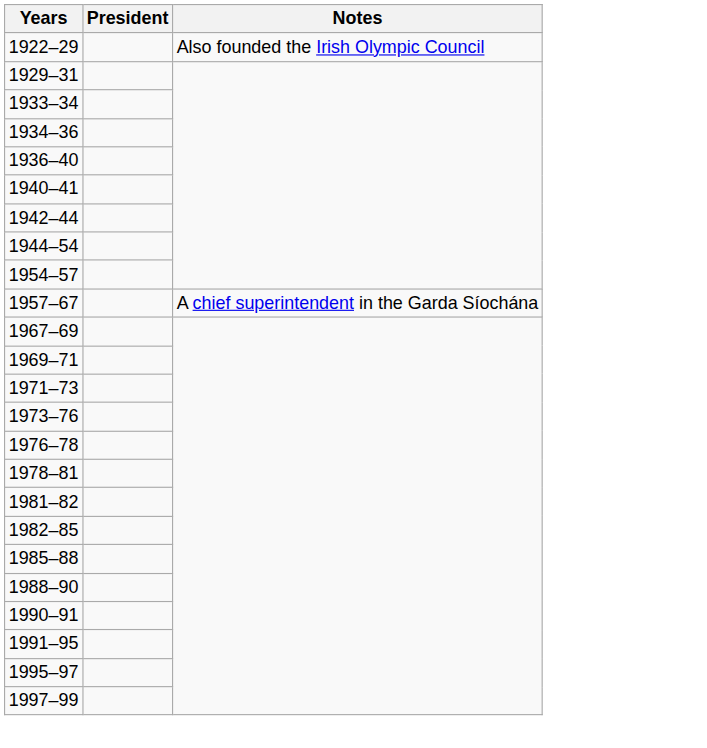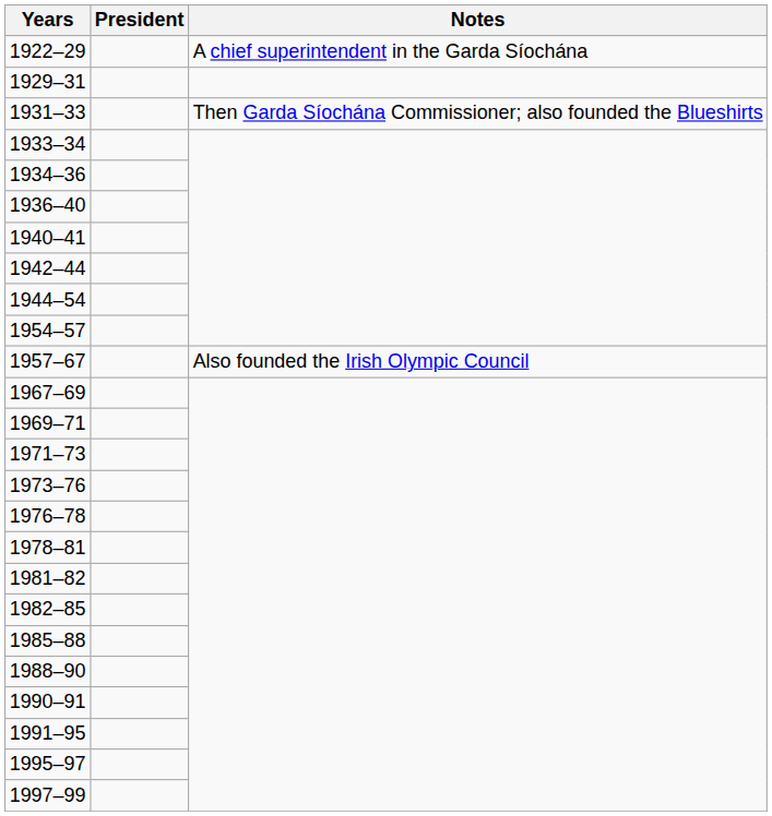1922–29 | Notes: Also founded the Irish Olympic Council -> A chief superintendent in the Garda Síochána
+ row: 1931–33 | Then Garda Síochána Commissioner; also founded the Blueshirts
1957–67 | Notes: A chief superintendent in the Garda Síochána -> Also founded the Irish Olympic Council
